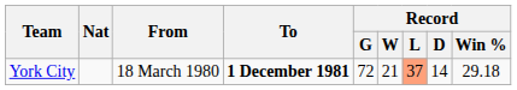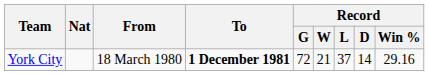York City | Record / L: lightsalmon background -> no background
York City | Record / Win %: 29.18 -> 29.16
